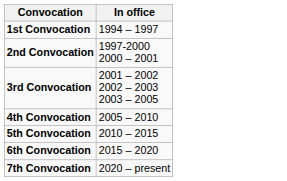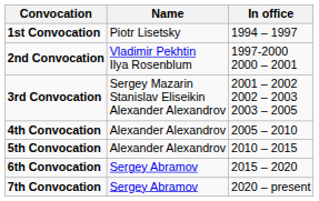+ column: Name | Piotr Lisetsky | Vladimir Pekhtin Ilya Rosenblum | Sergey Mazarin Stanislav Eliseikin Alexander Alexandrov | Alexander Alexandrov | Alexander Alexandrov | Sergey Abramov | Sergey Abramov
